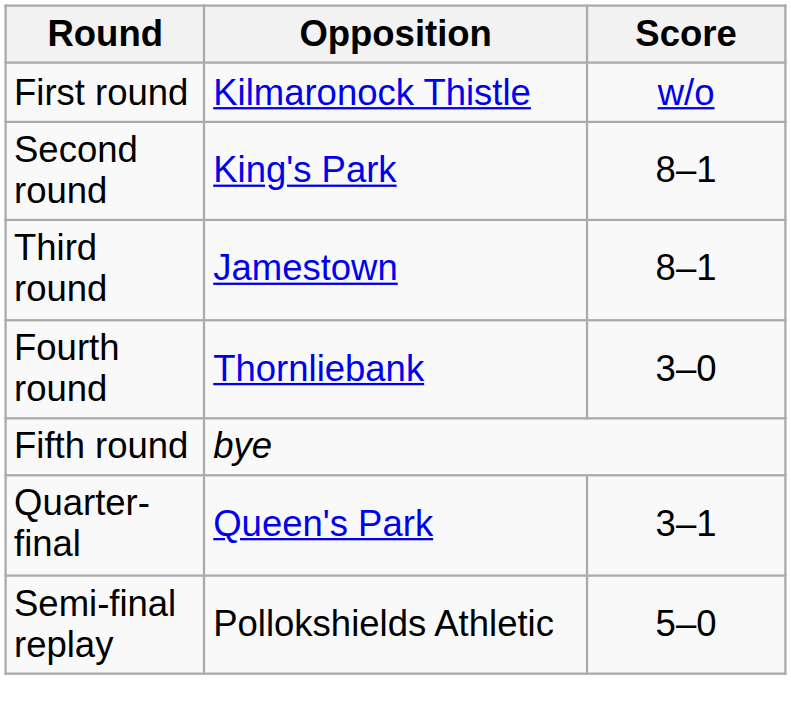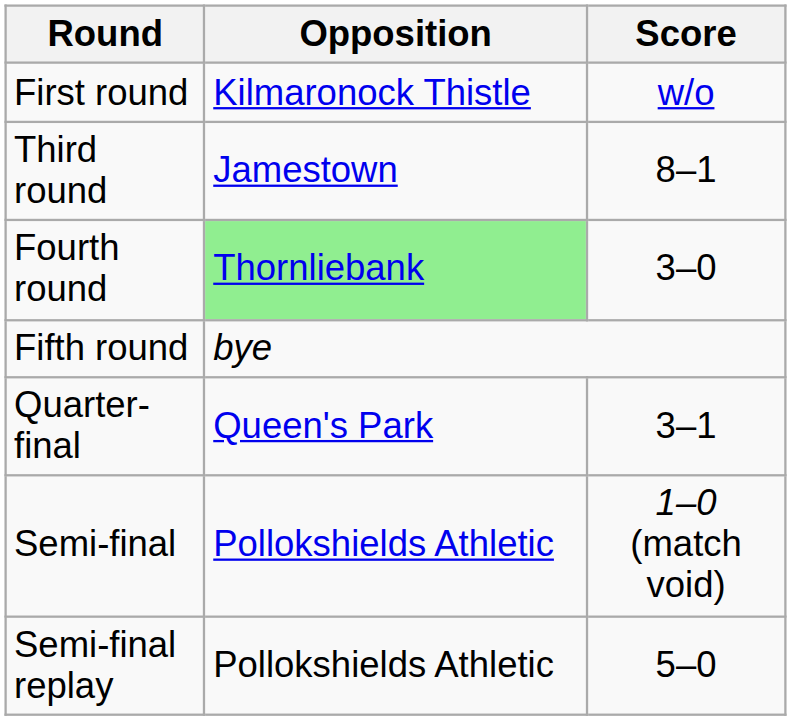- row: Second round | King's Park | 8–1
Fourth round | Opposition: no background -> lightgreen background
+ row: Semi-final | Pollokshields Athletic | 1–0 (match void)
